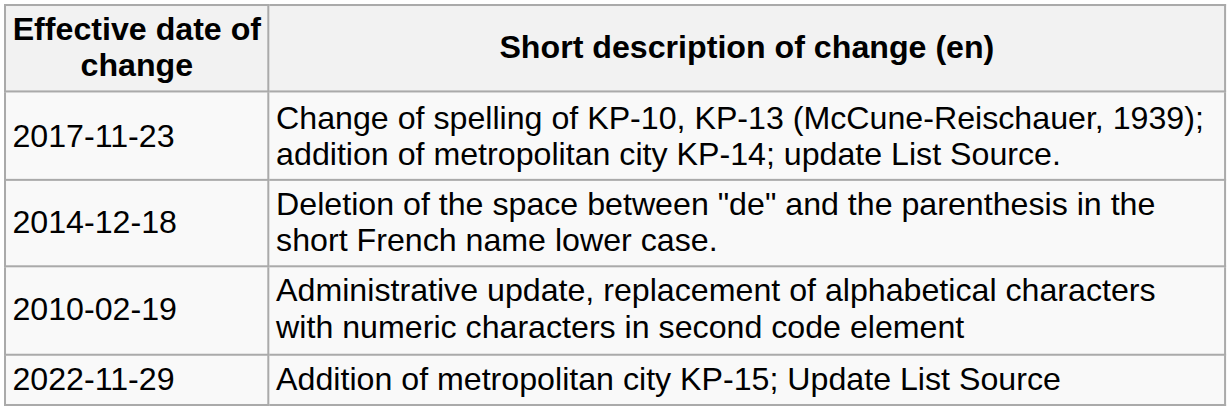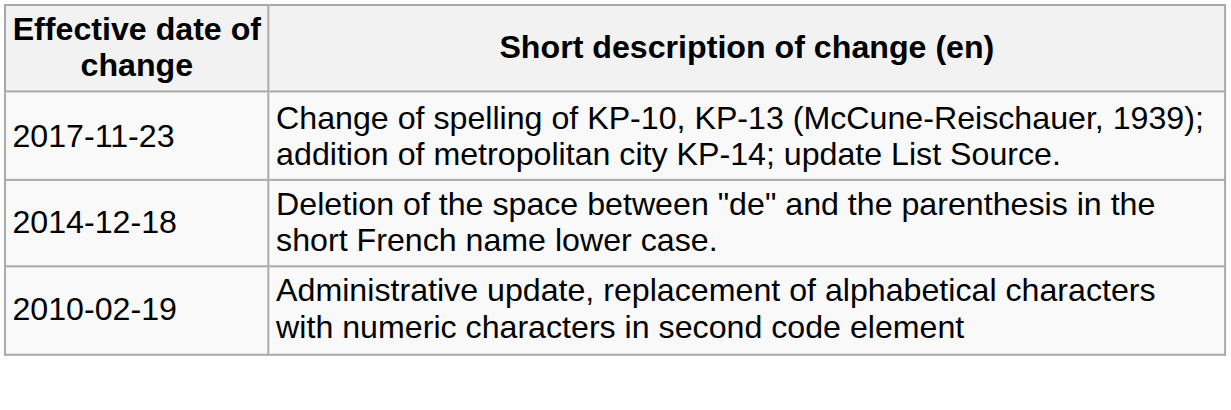- row: 2022-11-29 | Addition of metropolitan city KP-15; Update List Source
